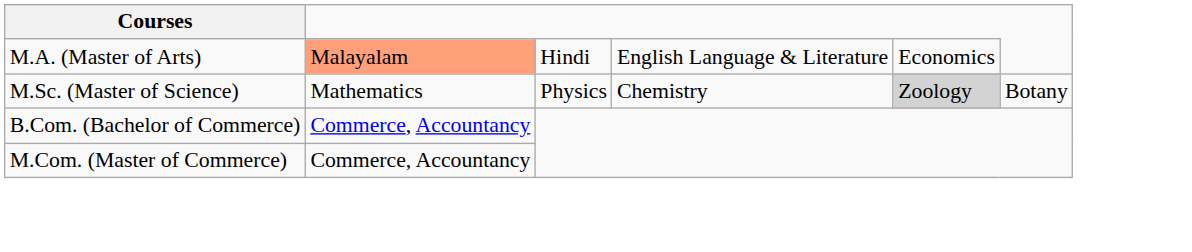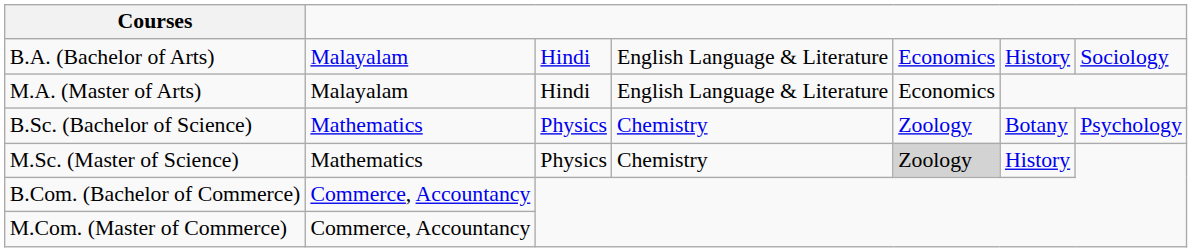+ row: B.A. (Bachelor of Arts) | Malayalam | Hindi | English Language & Literature | Economics | History | Sociology
M.A. (Master of Arts) | column 2: lightsalmon background -> no background
+ row: B.Sc. (Bachelor of Science) | Mathematics | Physics | Chemistry | Zoology | Botany | Psychology
M.Sc. (Master of Science) | column 6: Botany -> History
